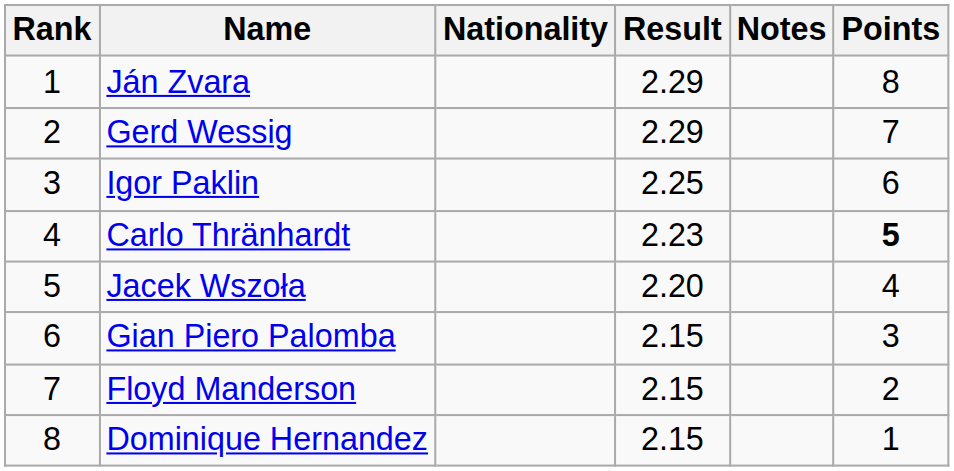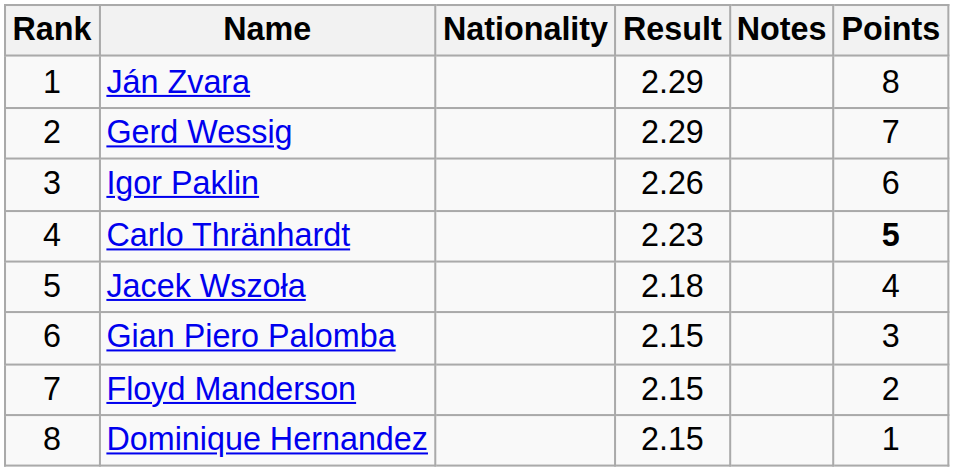Igor Paklin | Result: 2.25 -> 2.26
Jacek Wszoła | Result: 2.20 -> 2.18
